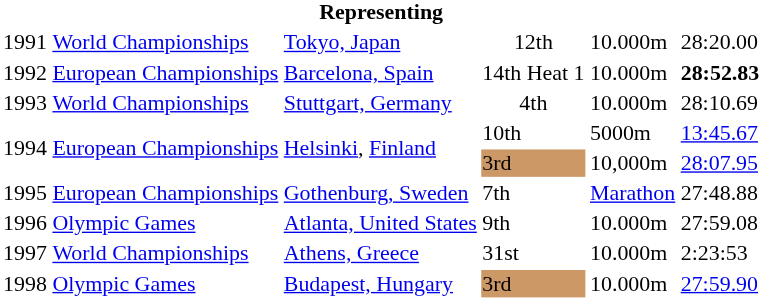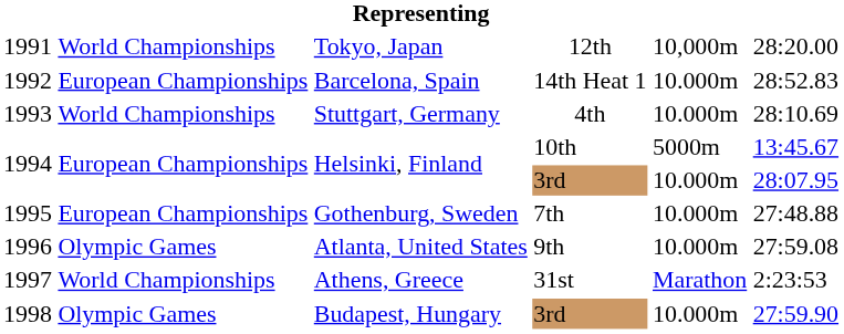1991 | column 5: 10.000m -> 10,000m
1992 | column 6: bold -> normal
1994 / 3rd | column 5: 10,000m -> 10.000m
1995 | column 5: Marathon -> 10.000m
1997 | column 5: 10.000m -> Marathon
